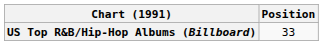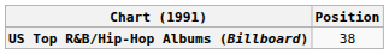US Top R&B/Hip-Hop Albums (Billboard) | Position: 33 -> 38
